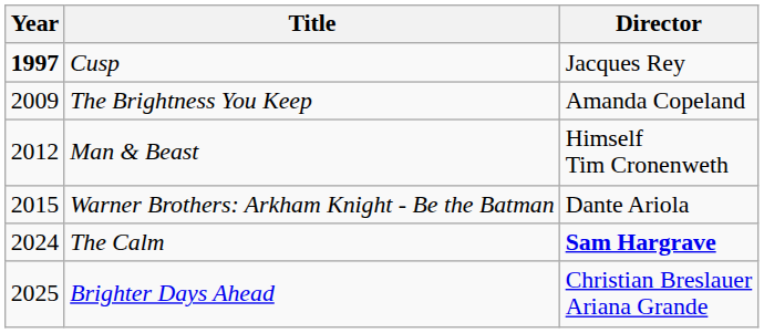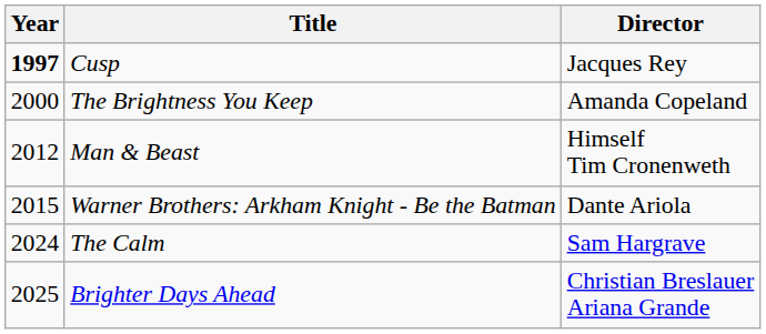The Brightness You Keep | Year: 2009 -> 2000
The Calm | Director: bold -> normal
